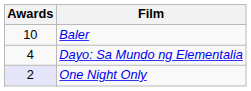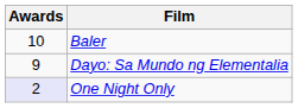Dayo: Sa Mundo ng Elementalia | Awards: 4 -> 9
